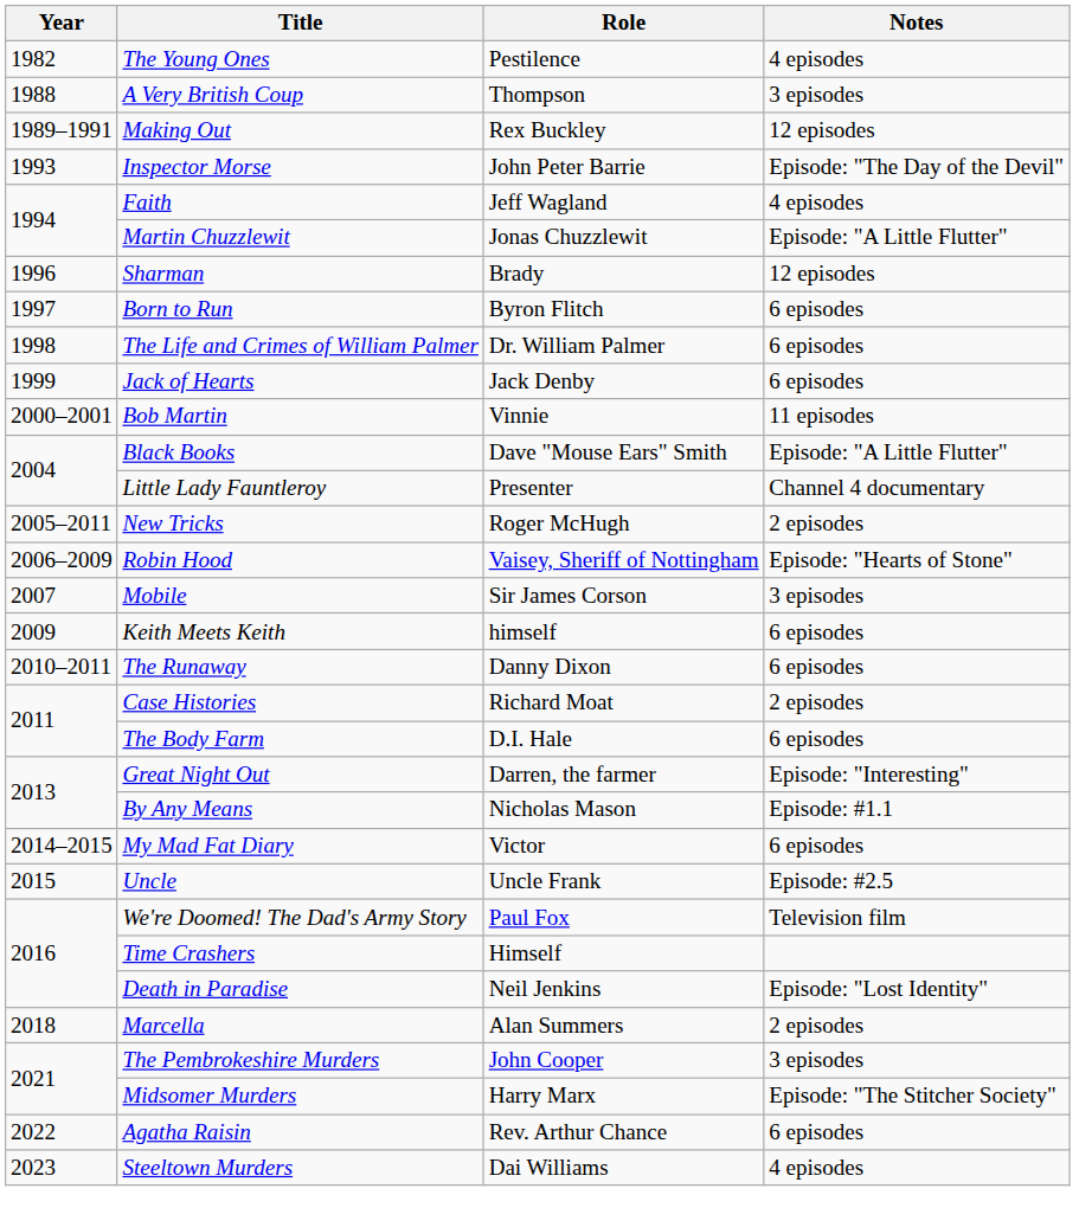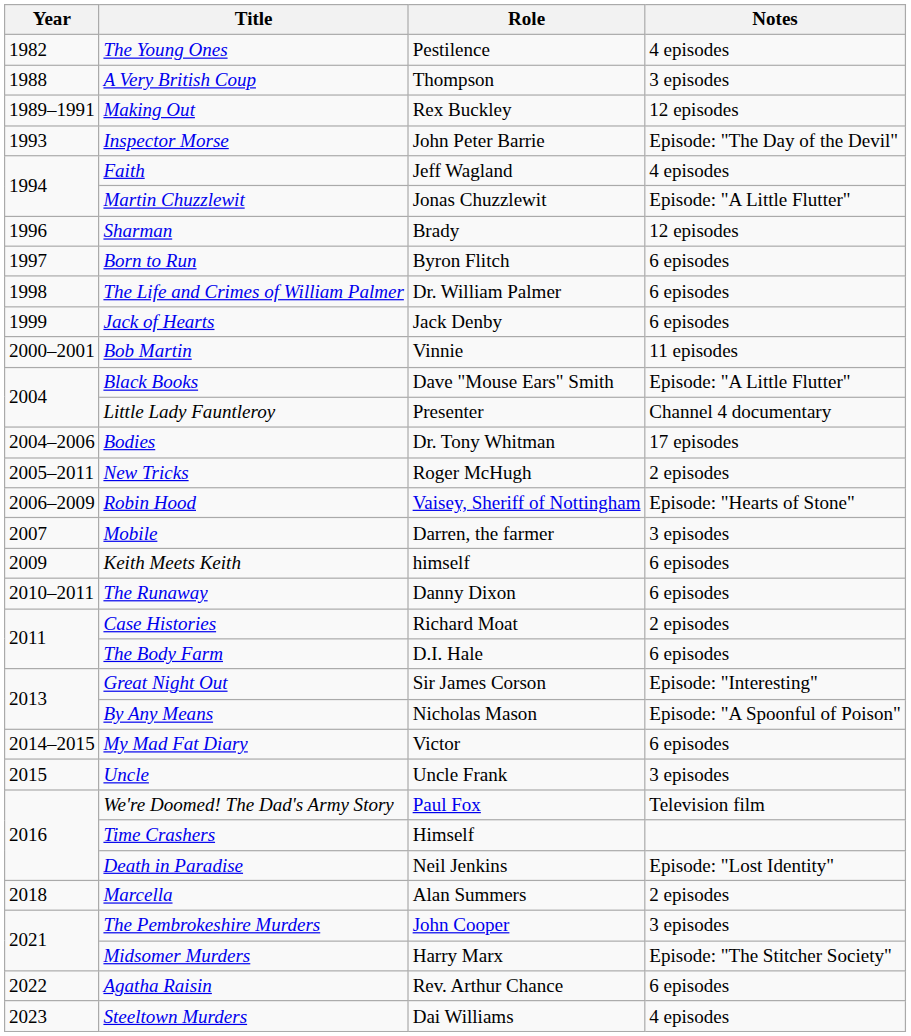+ row: 2004–2006 | Bodies | Dr. Tony Whitman | 17 episodes
Mobile | Role: Sir James Corson -> Darren, the farmer
Great Night Out | Role: Darren, the farmer -> Sir James Corson
By Any Means | Notes: Episode: #1.1 -> Episode: "A Spoonful of Poison"
Uncle | Notes: Episode: #2.5 -> 3 episodes
